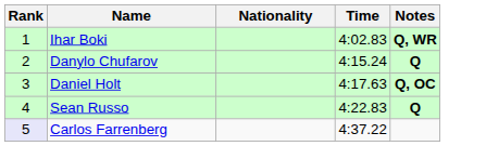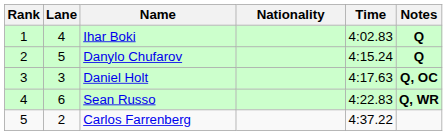+ column: Lane | 4 | 5 | 3 | 6 | 2
Ihar Boki | Notes: Q, WR -> Q
Sean Russo | Notes: Q -> Q, WR
Carlos Farrenberg | Rank: lavender background -> no background
